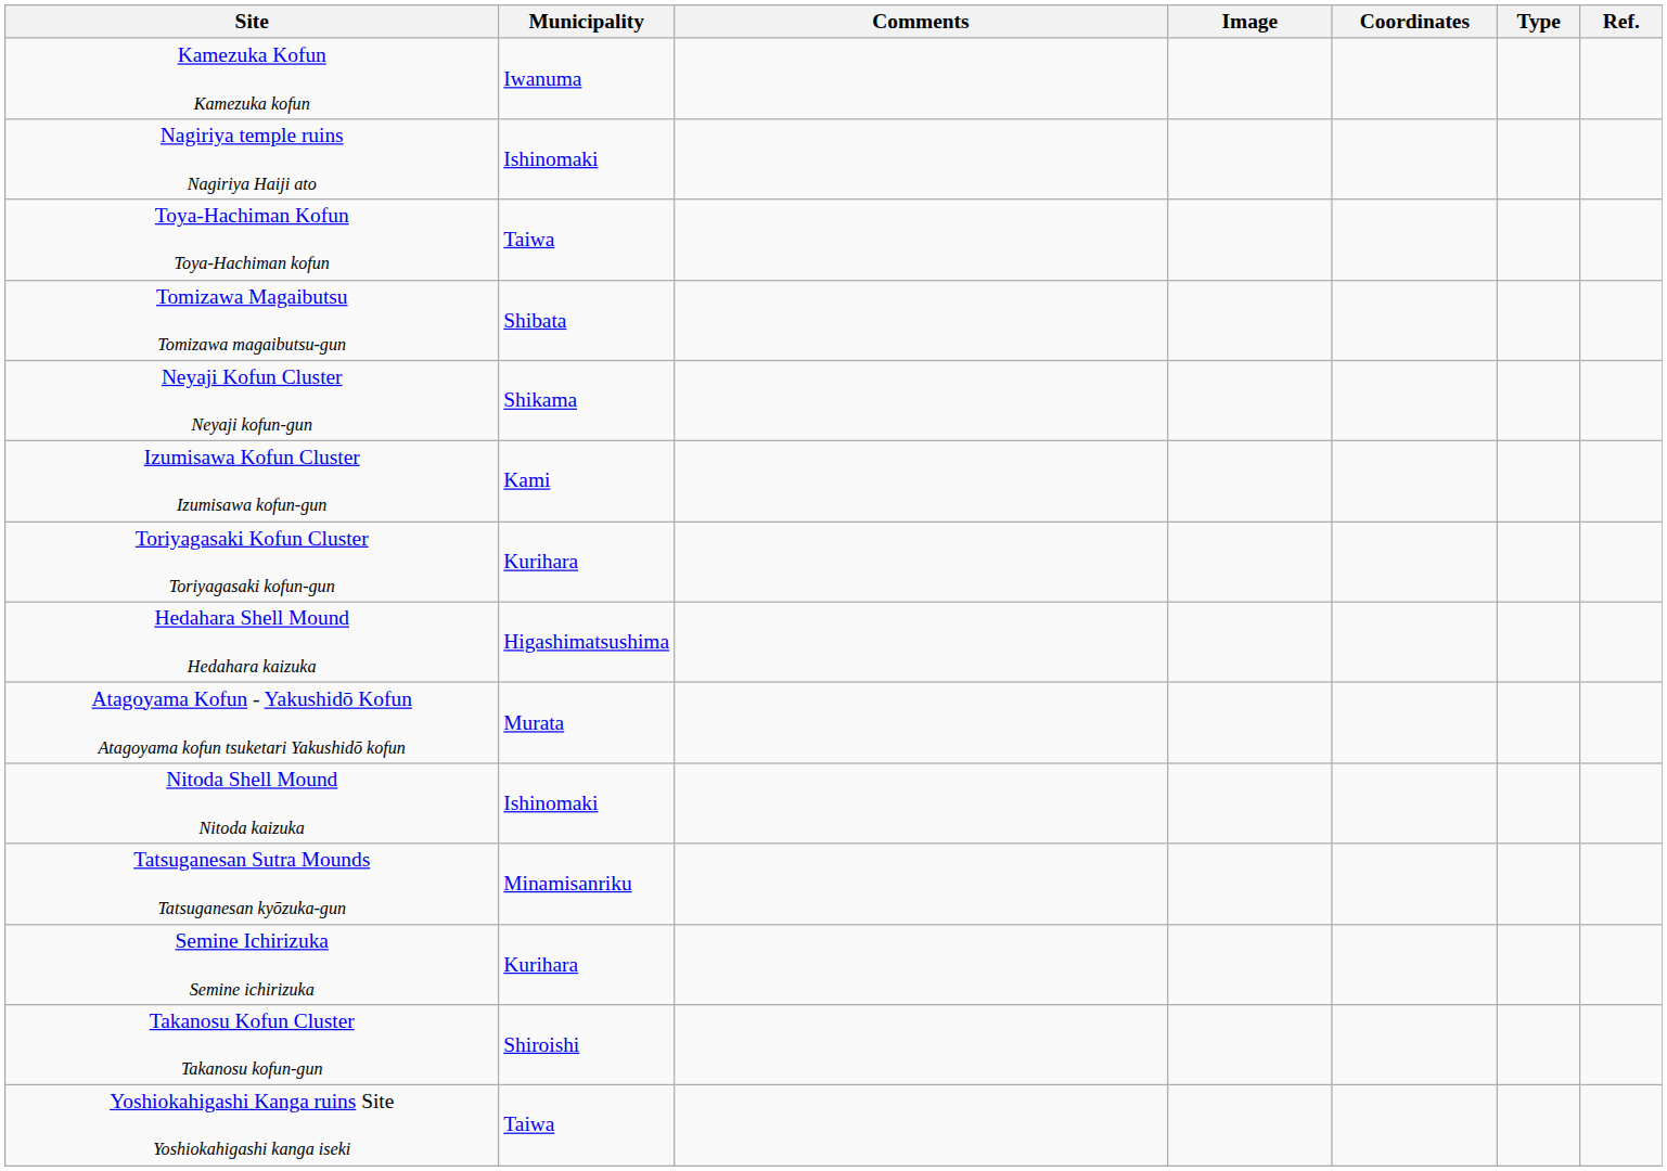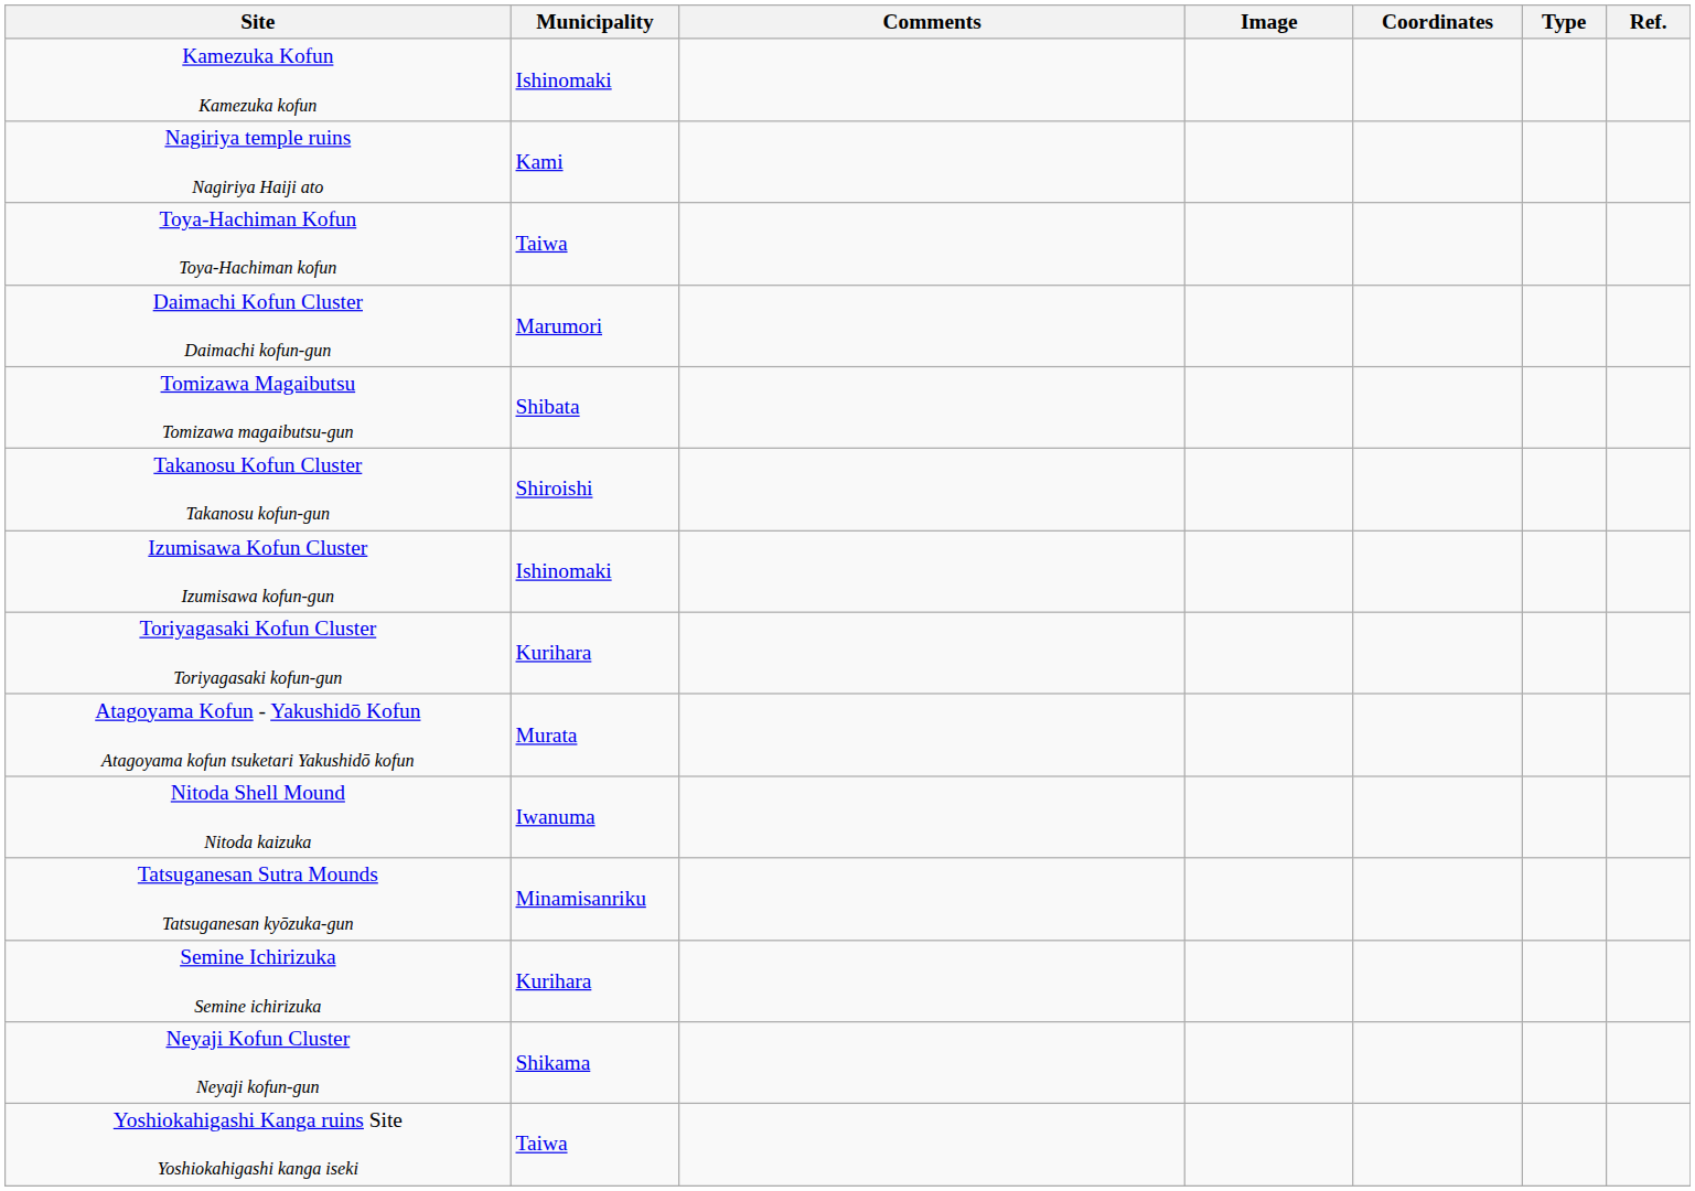Kamezuka Kofun Kamezuka kofun | Municipality: Iwanuma -> Ishinomaki
Nagiriya temple ruins Nagiriya Haiji ato | Municipality: Ishinomaki -> Kami
+ row: Daimachi Kofun Cluster Daimachi kofun-gun | Marumori
rows swapped: Takanosu Kofun Cluster Takanosu kofun-gun <-> Neyaji Kofun Cluster Neyaji kofun-gun
Izumisawa Kofun Cluster Izumisawa kofun-gun | Municipality: Kami -> Ishinomaki
- row: Hedahara Shell Mound Hedahara kaizuka | Higashimatsushima
Nitoda Shell Mound Nitoda kaizuka | Municipality: Ishinomaki -> Iwanuma
